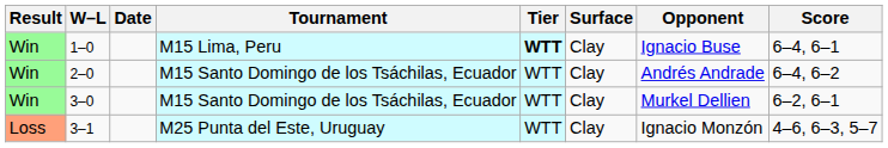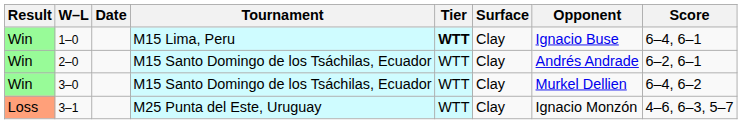2–0 | Score: 6–4, 6–2 -> 6–2, 6–1
3–0 | Score: 6–2, 6–1 -> 6–4, 6–2
